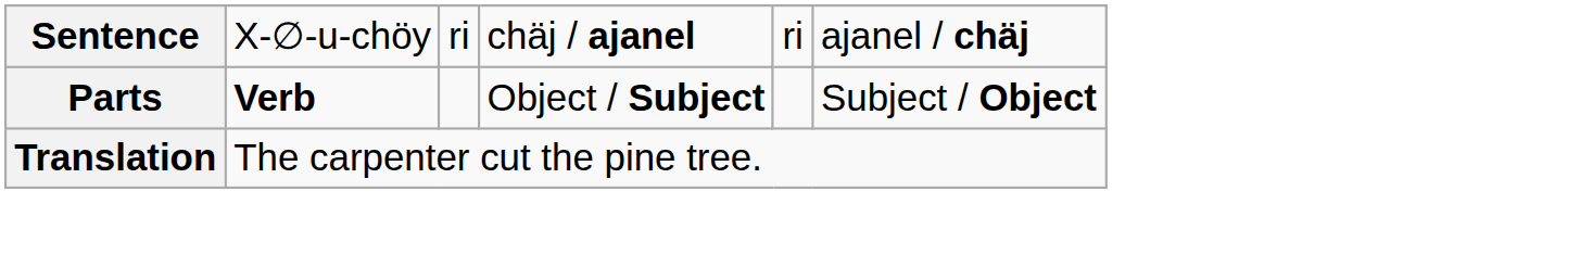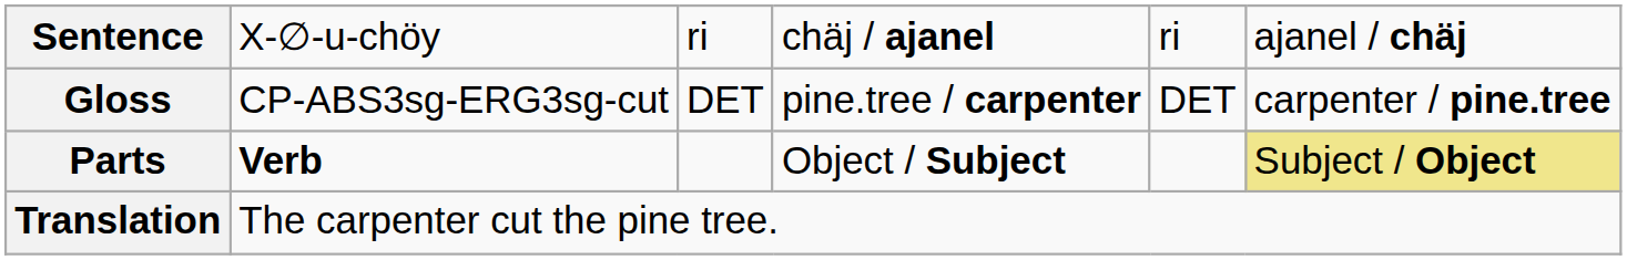+ row: Gloss | CP-ABS3sg-ERG3sg-cut | DET | pine.tree / carpenter | DET | carpenter / pine.tree
Parts | column 6: no background -> khaki background
